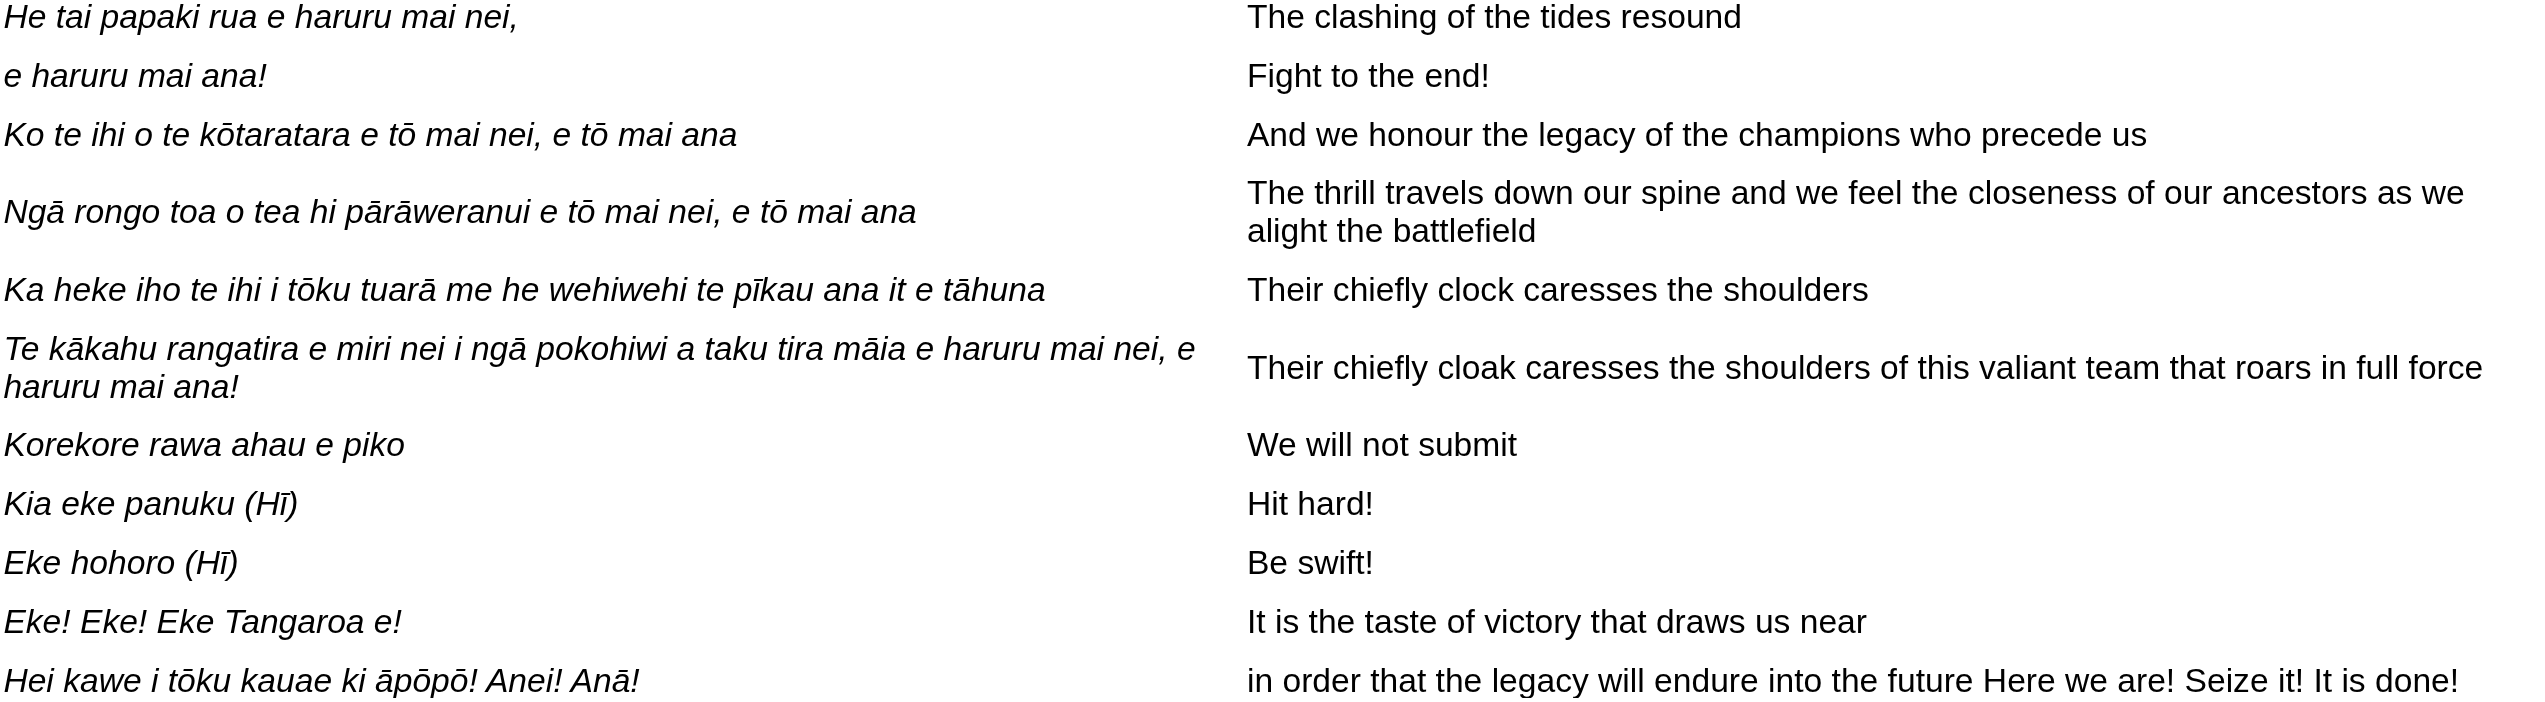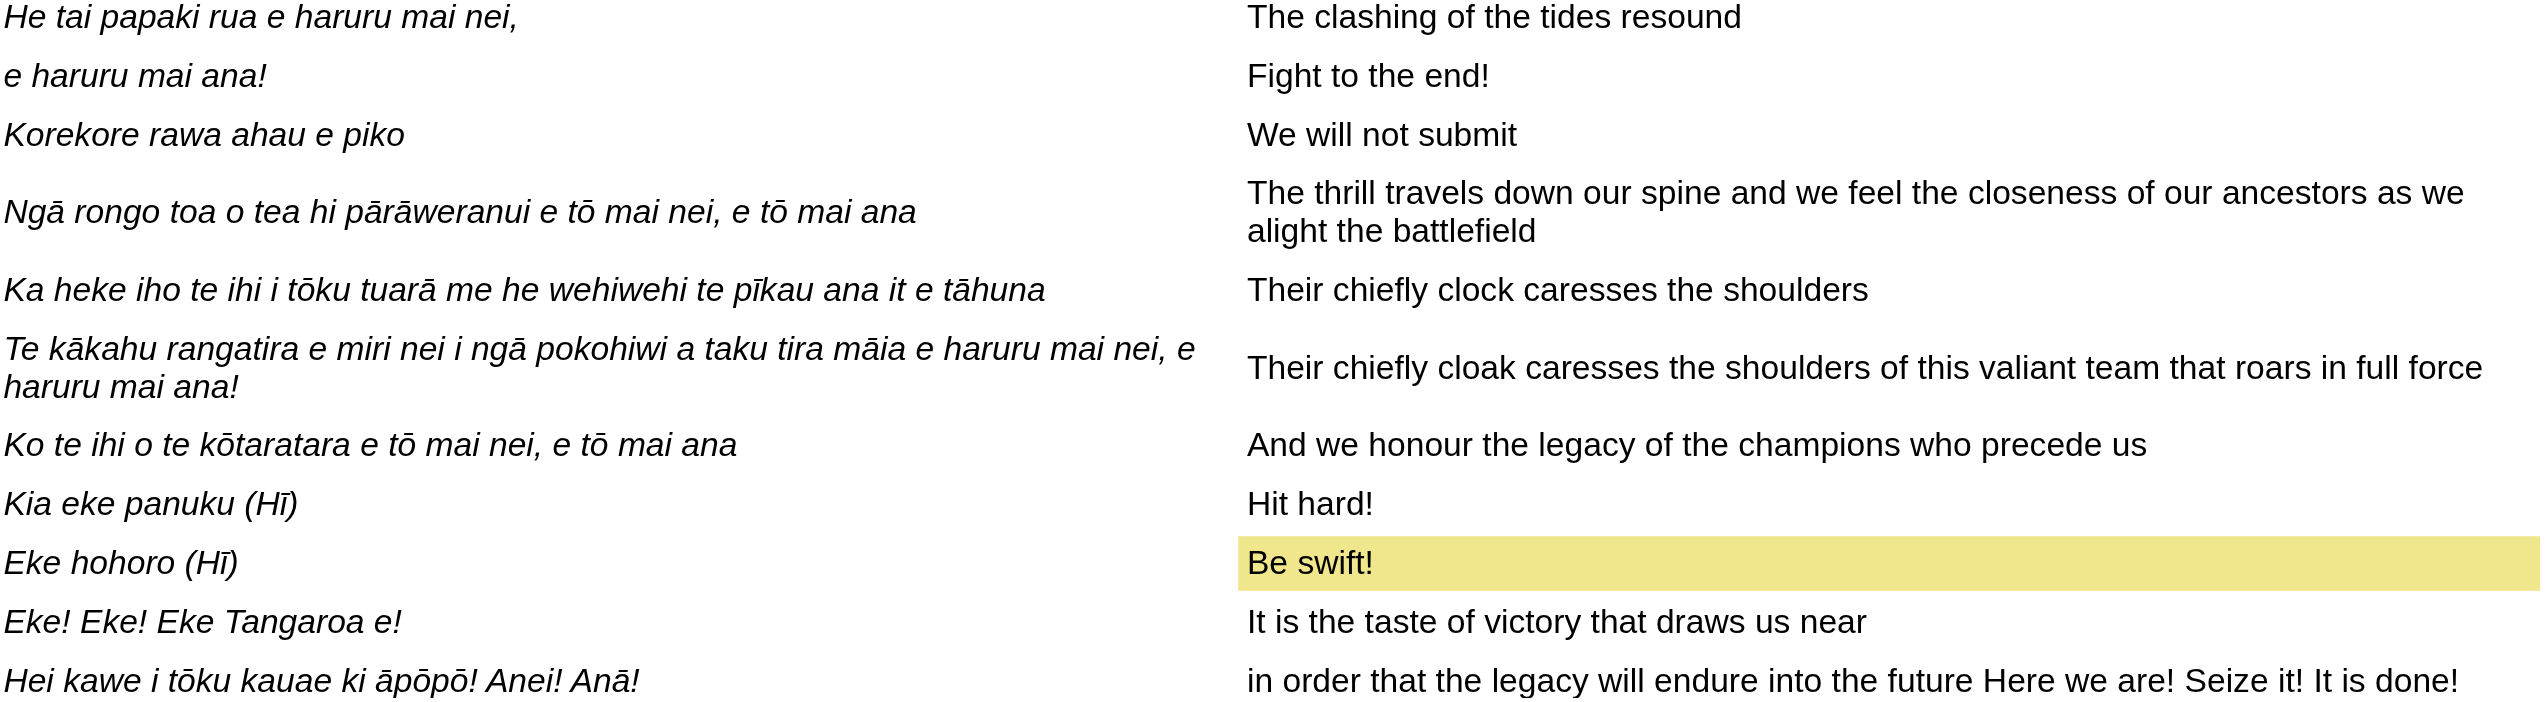rows swapped: Ko te ihi o te kōtaratara e tō mai nei, e tō mai ana <-> Korekore rawa ahau e piko
Eke hohoro (Hī) | column 2: no background -> khaki background
